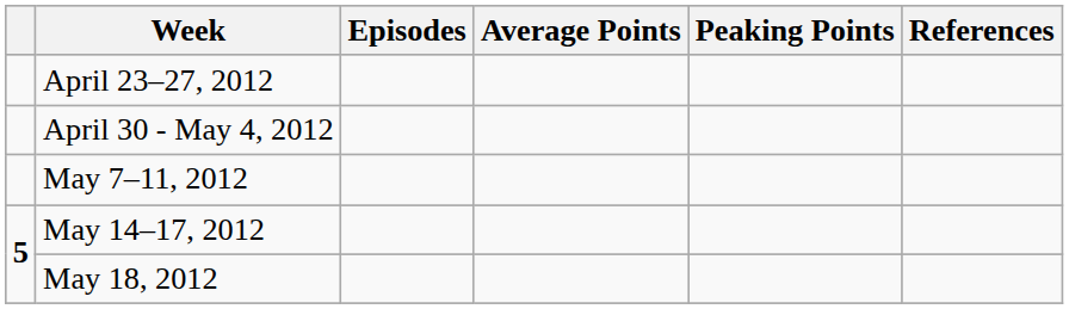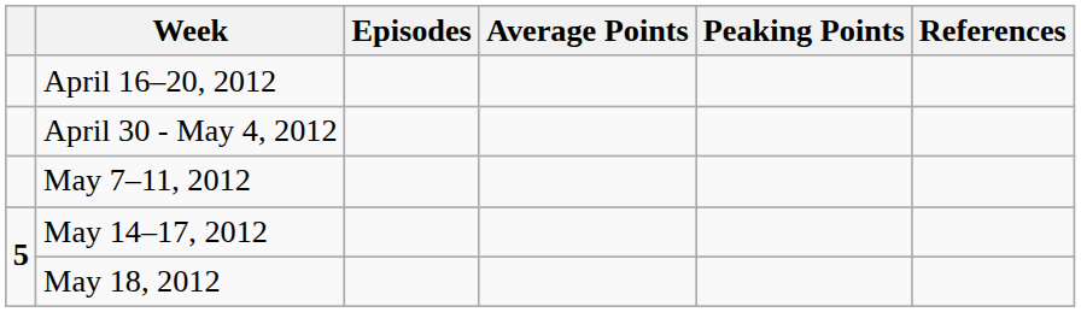+ row: April 16–20, 2012
- row: April 23–27, 2012
